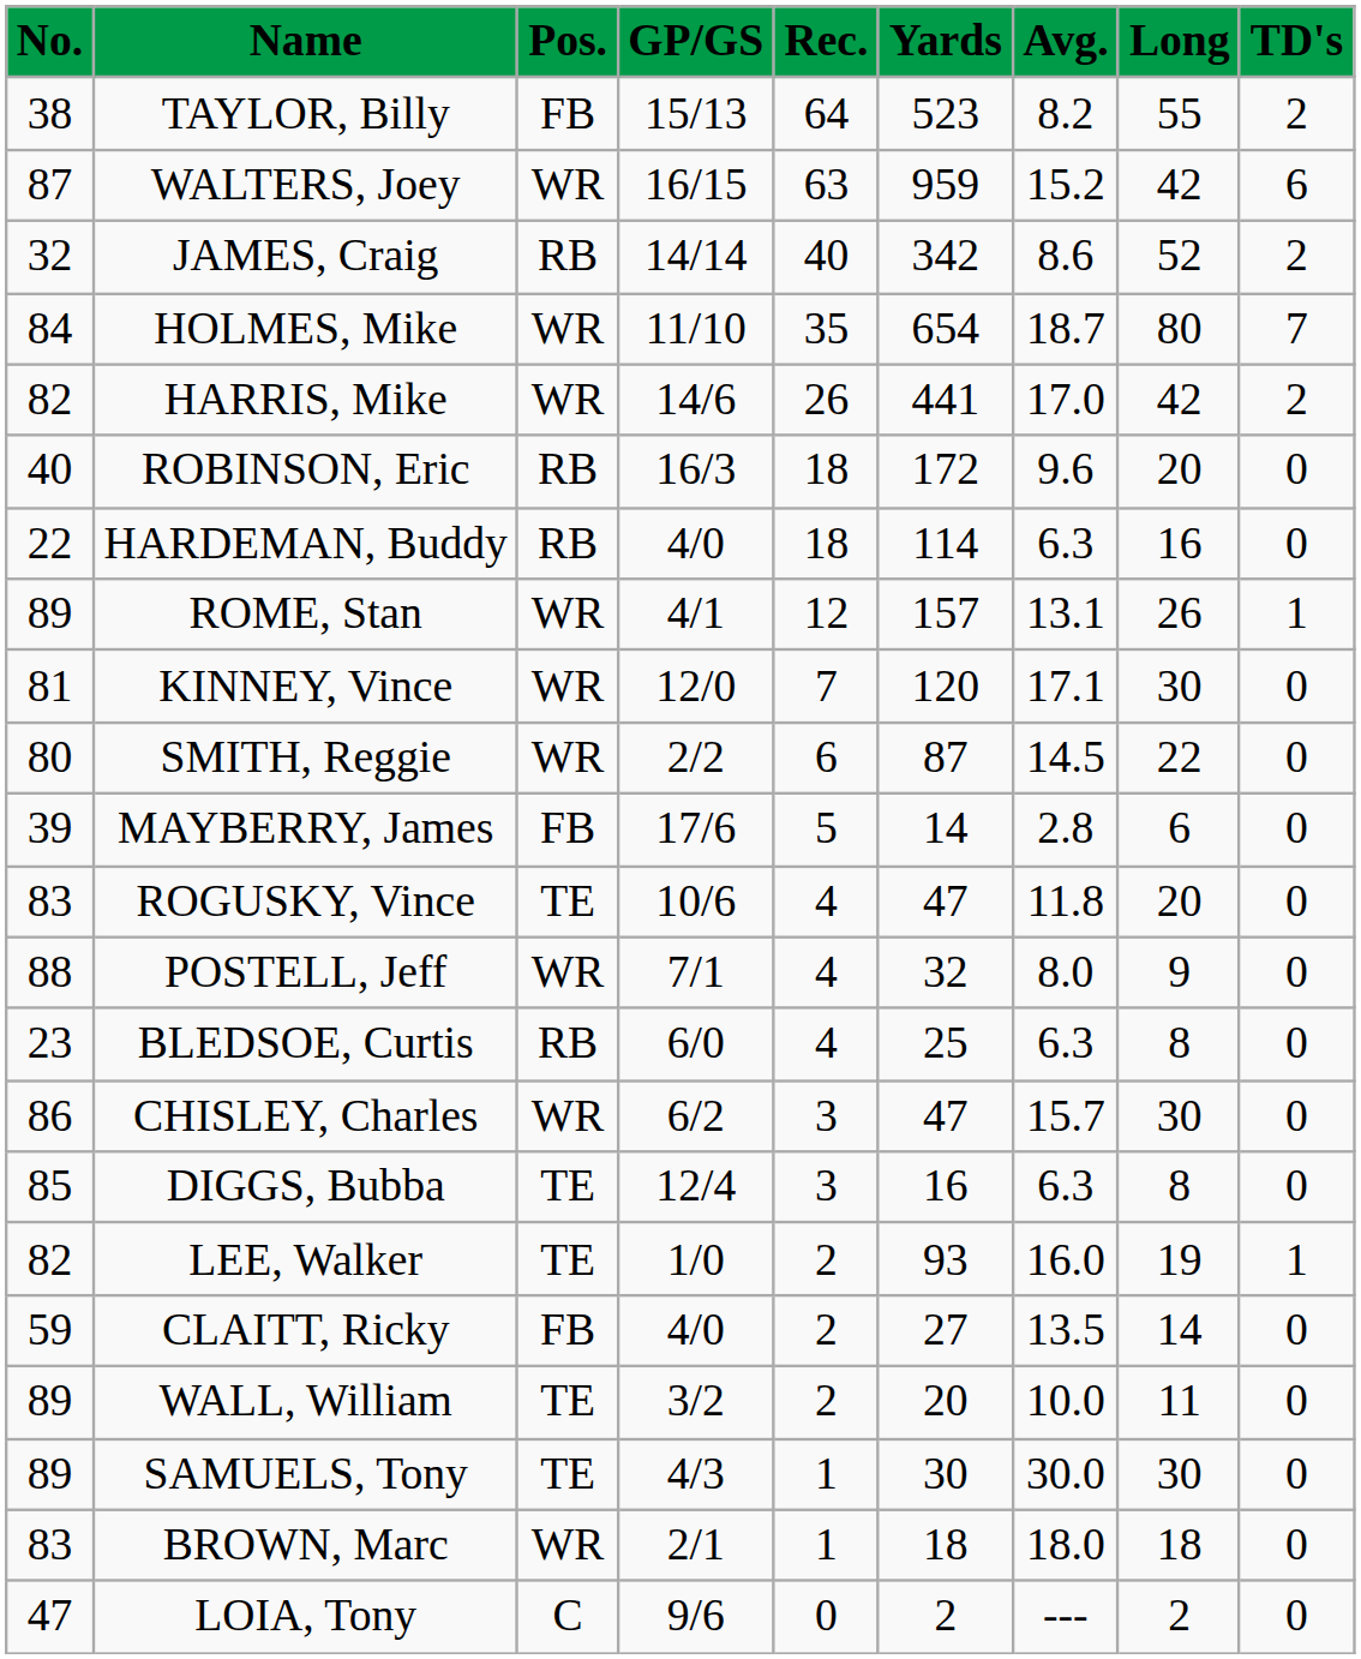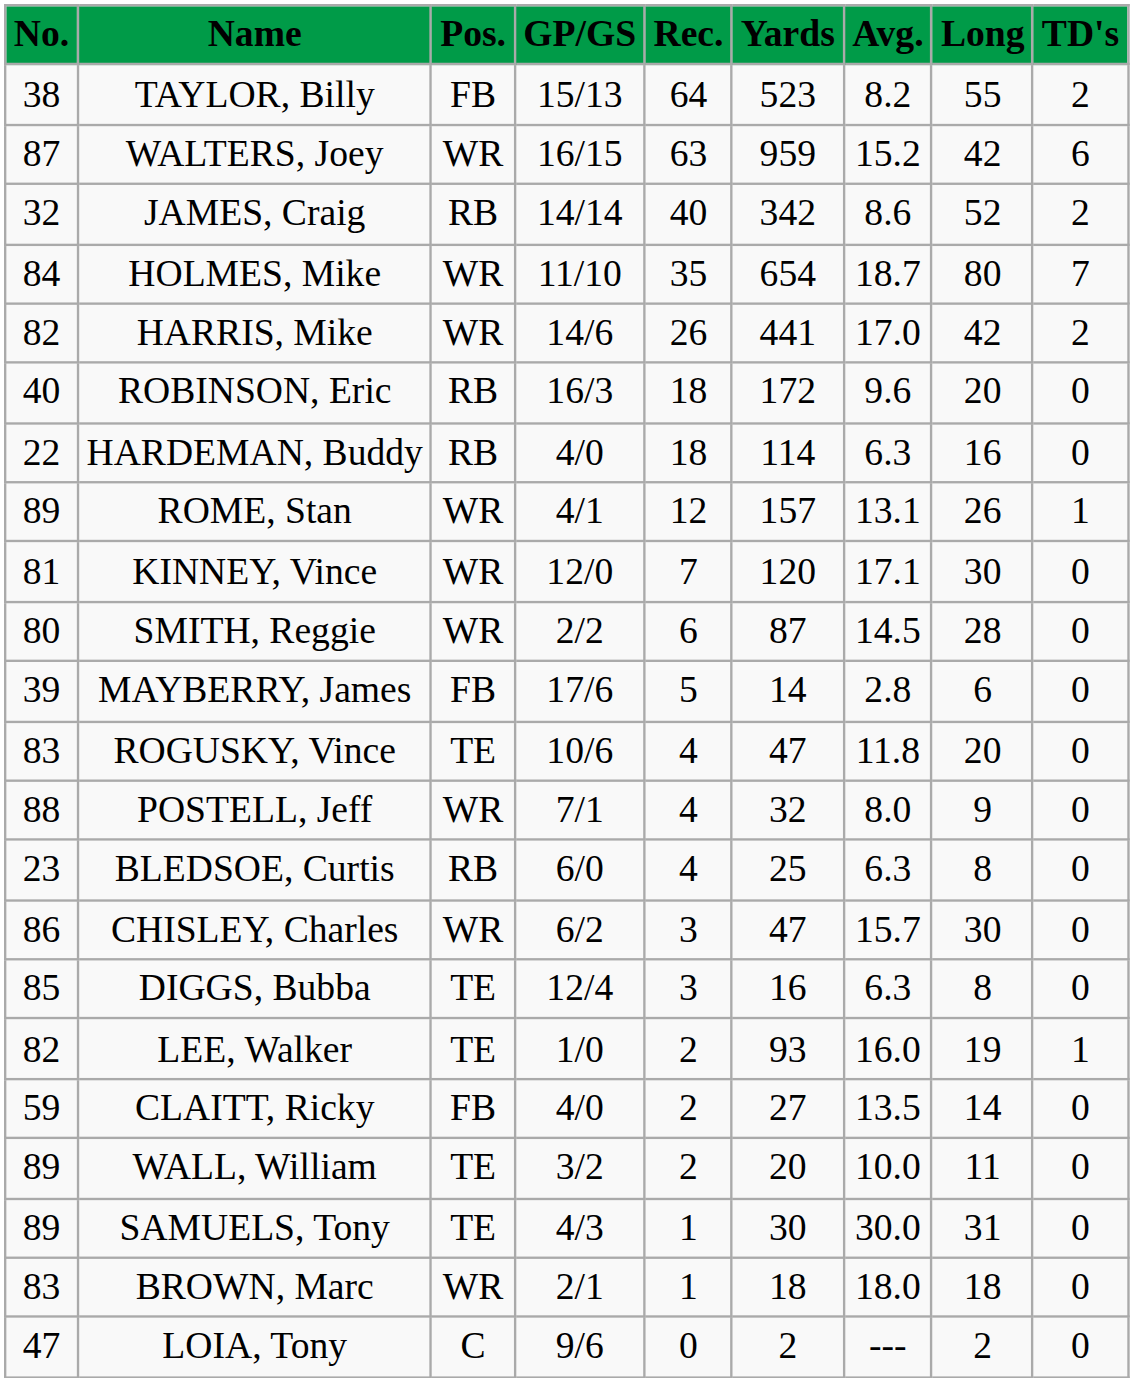SMITH, Reggie | Long: 22 -> 28
SAMUELS, Tony | Long: 30 -> 31
